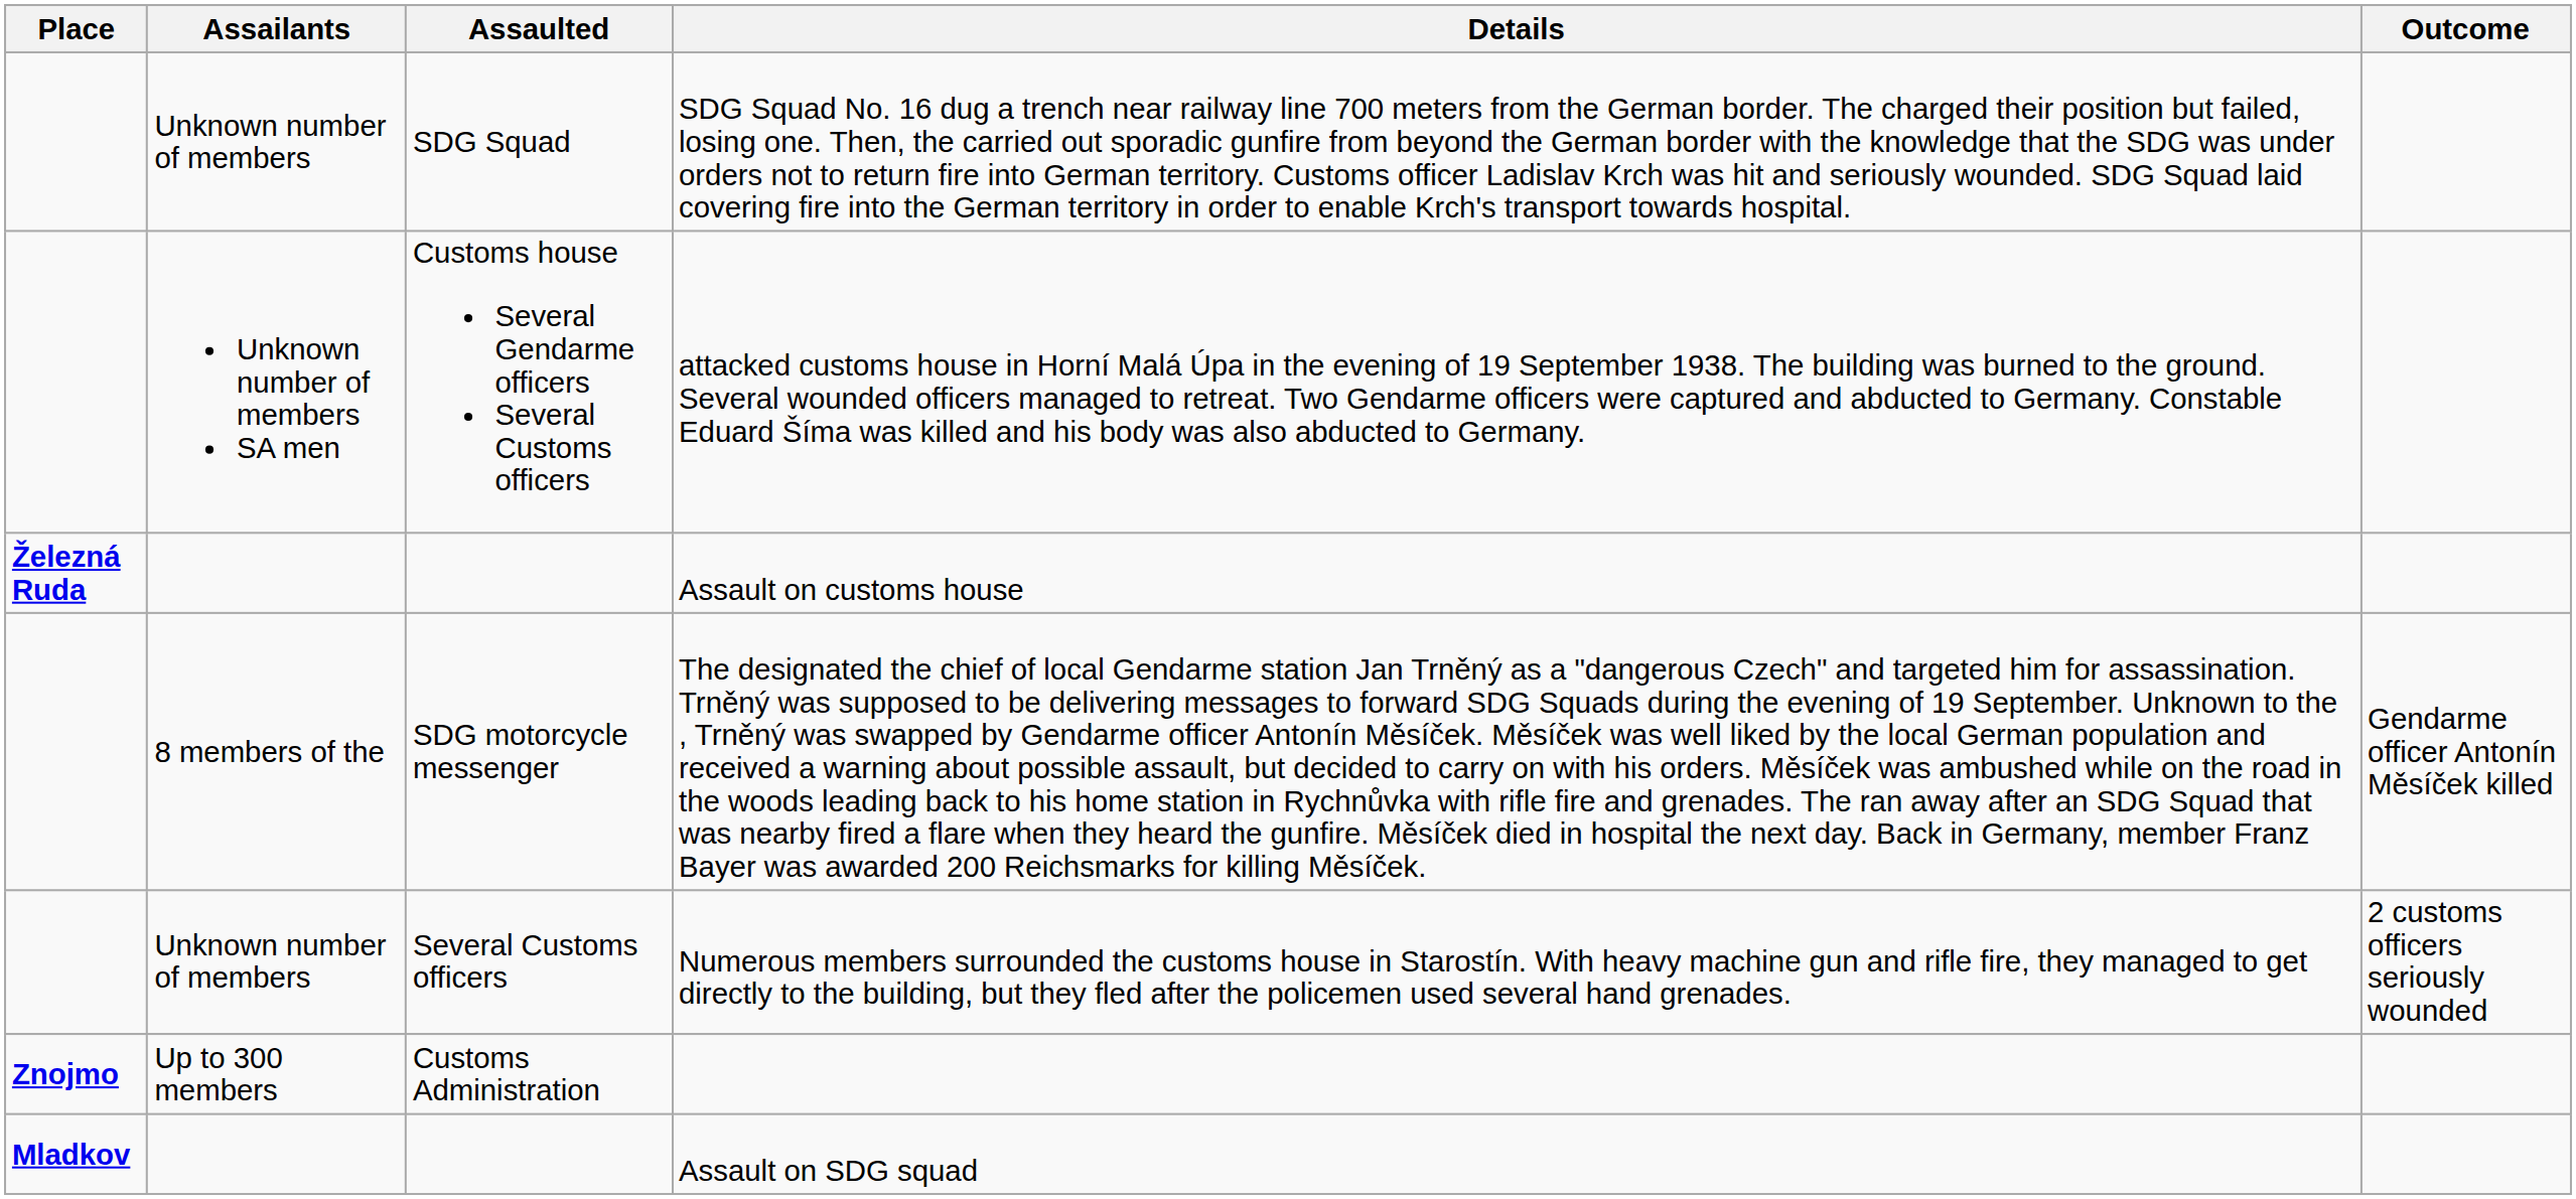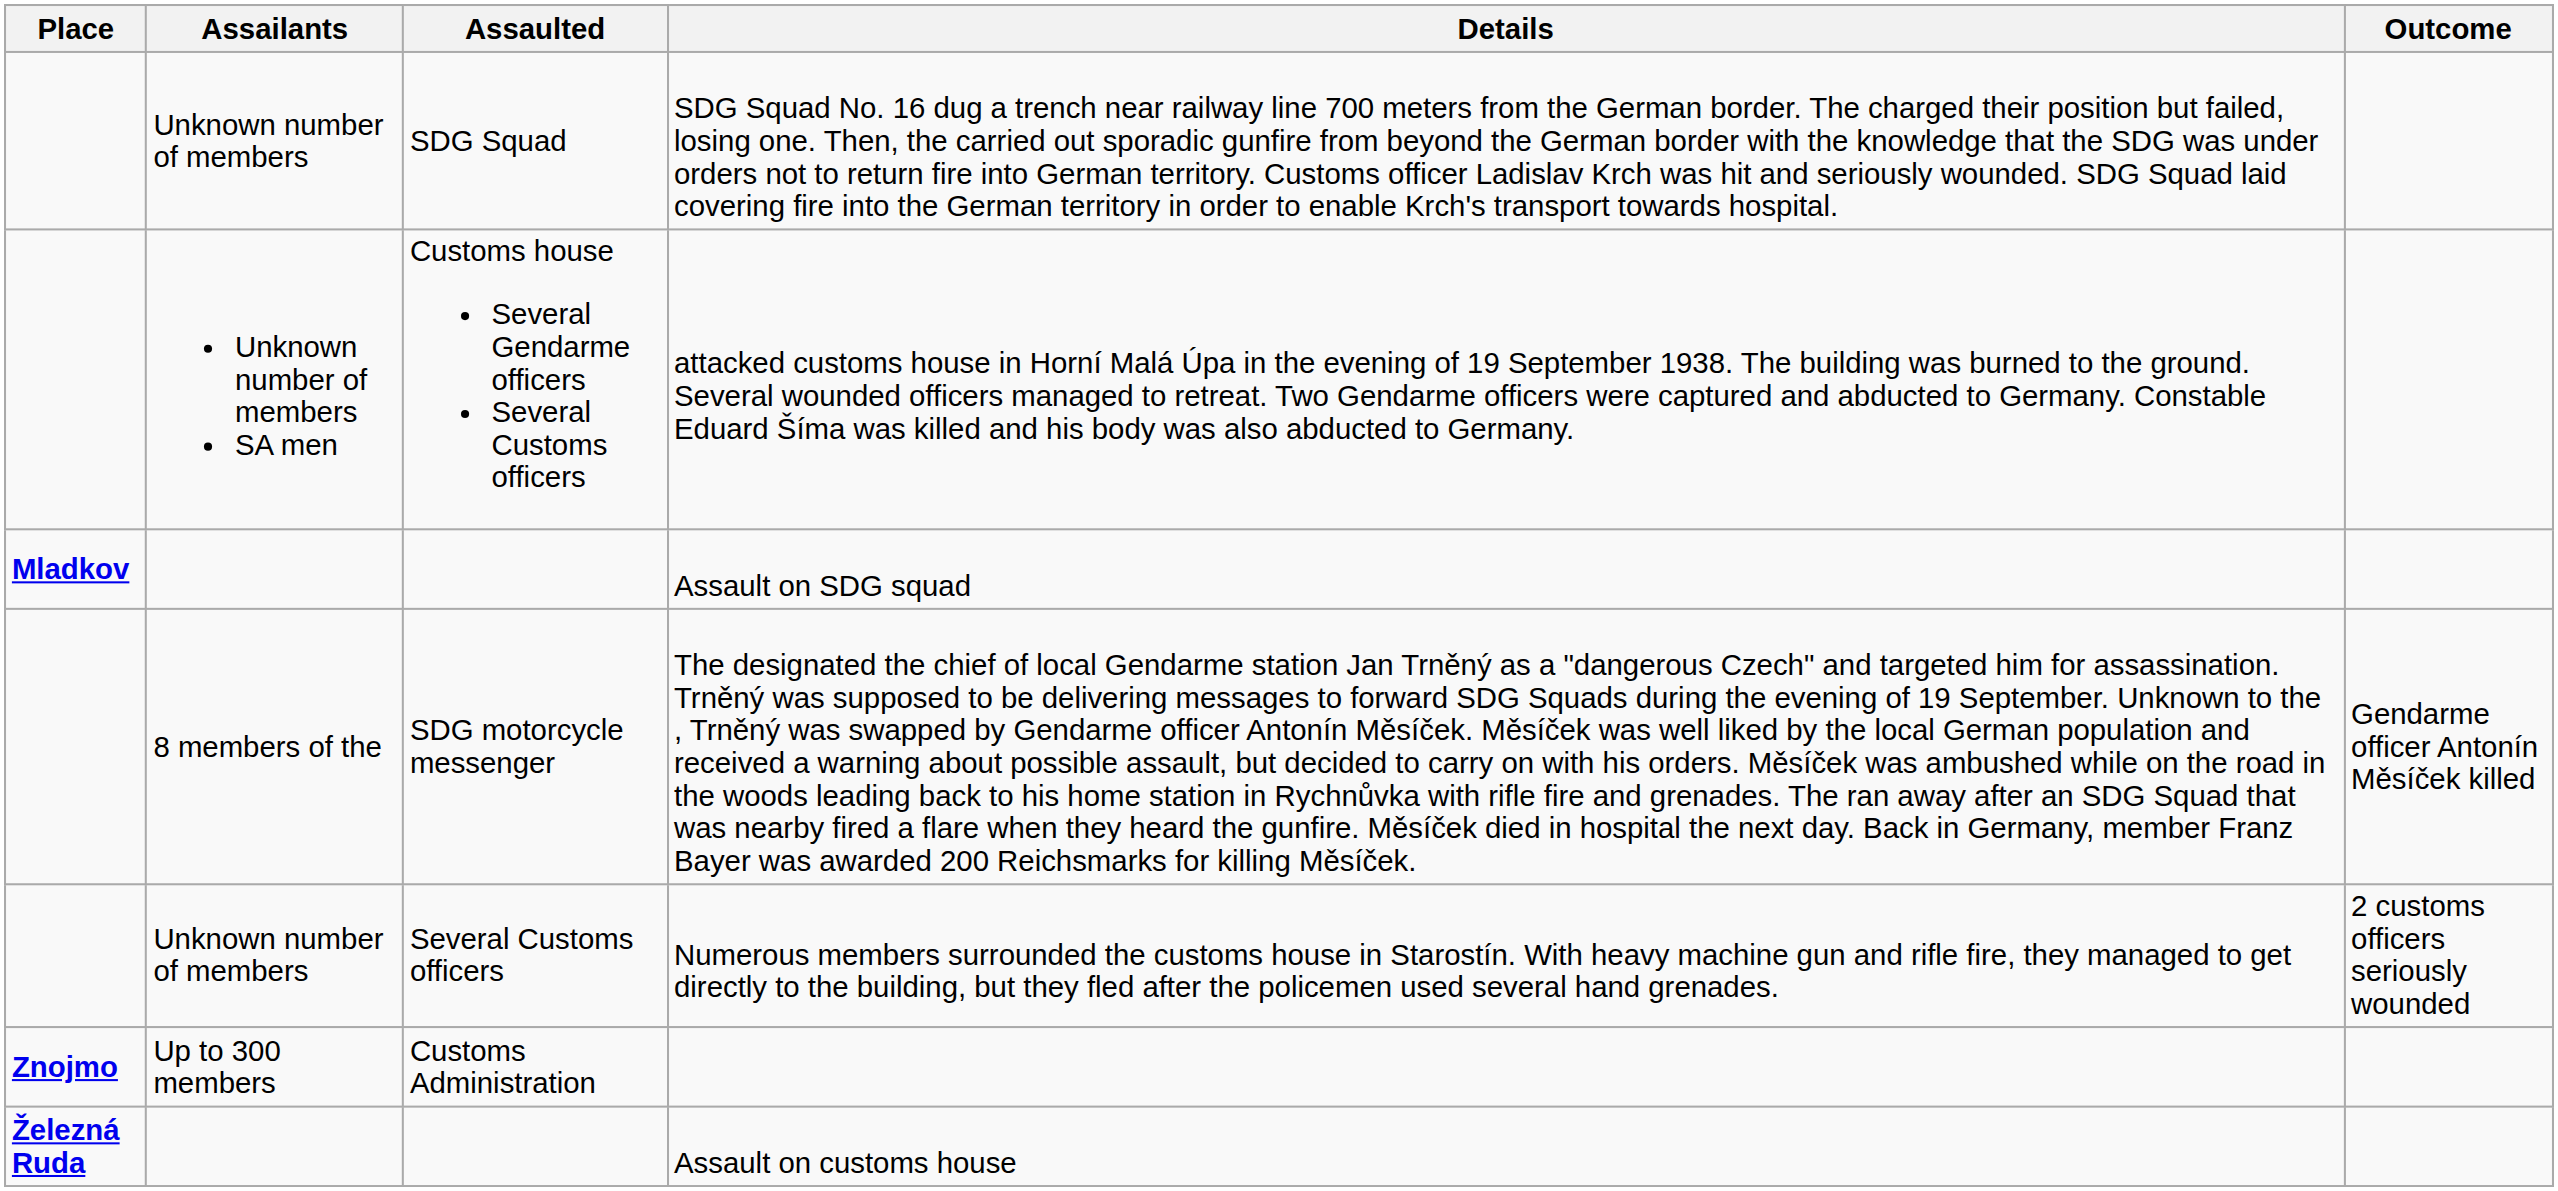rows swapped: Assault on SDG squad <-> Assault on customs house
